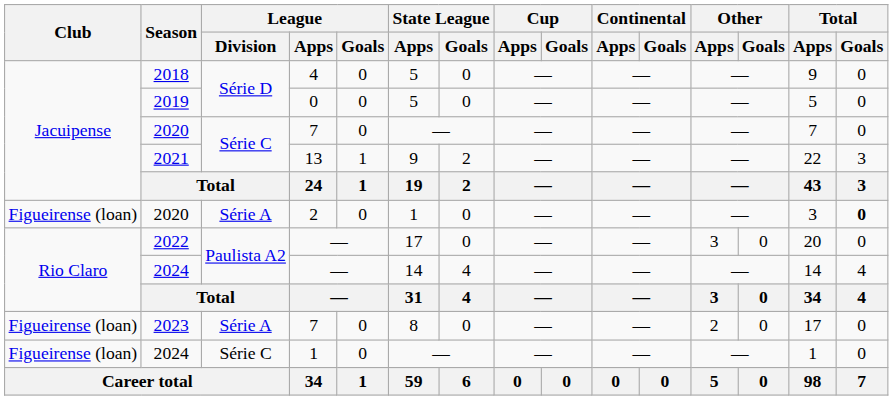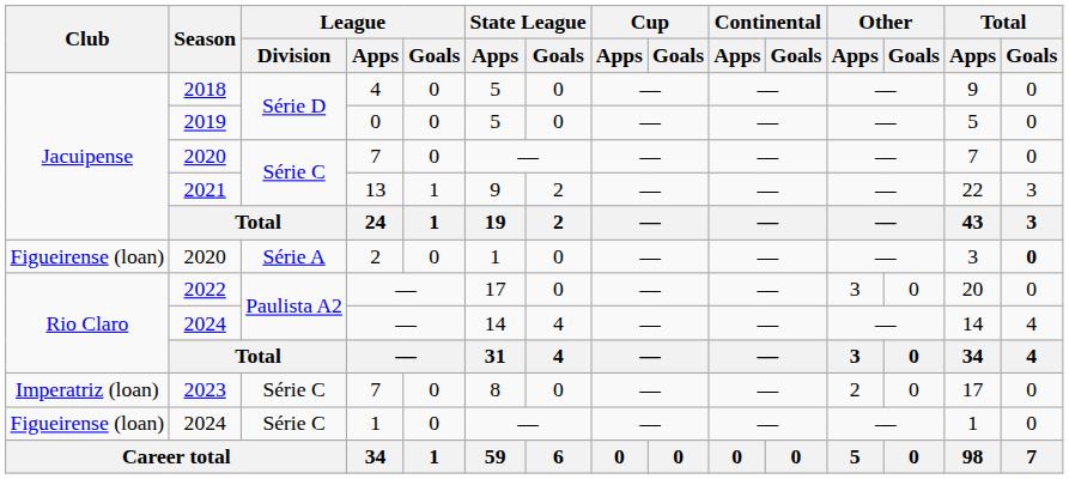2023 | Club: Figueirense (loan) -> Imperatriz (loan)
2023 | League / Division: Série A -> Série C
